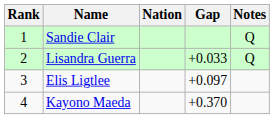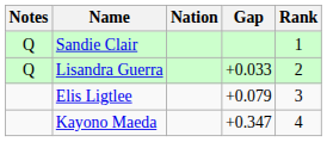columns swapped: Rank <-> Notes
Elis Ligtlee | Gap: +0.097 -> +0.079
Kayono Maeda | Gap: +0.370 -> +0.347
